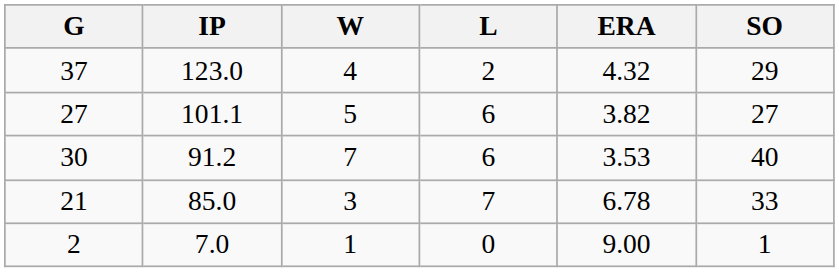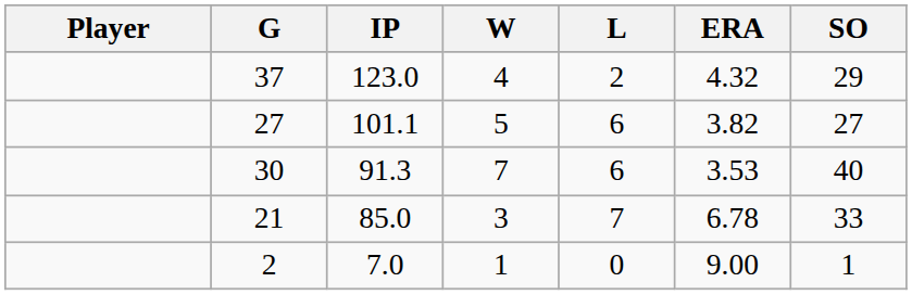+ column: Player
30 | IP: 91.2 -> 91.3
